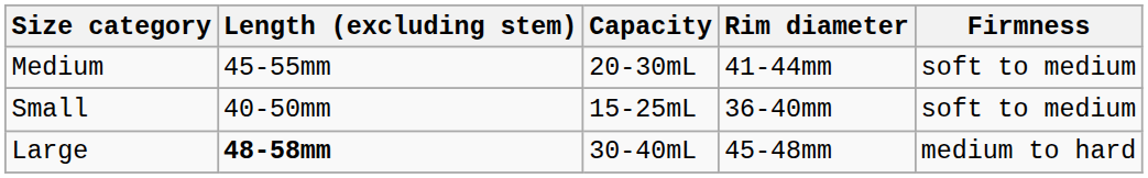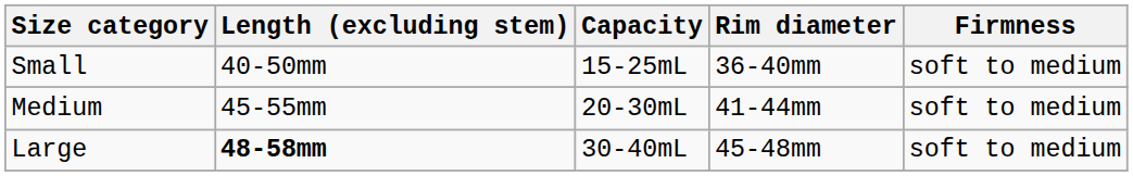rows swapped: Small <-> Medium
Large | Firmness: medium to hard -> soft to medium
